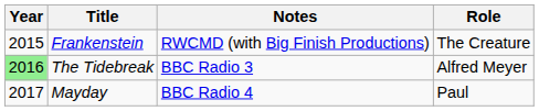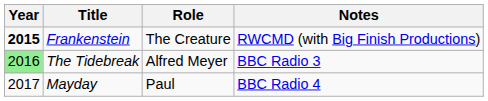columns swapped: Role <-> Notes
Frankenstein | Year: normal -> bold
